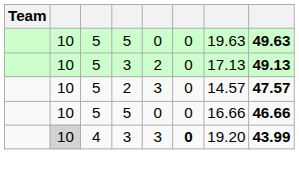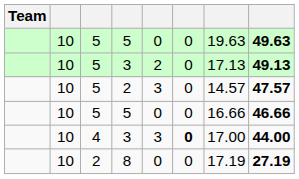4 / 3 | column 2: lightgrey background -> no background
4 / 3 | column 7: 19.20 -> 17.00
4 / 3 | column 8: 43.99 -> 44.00
+ row: 10 | 2 | 8 | 0 | 0 | 17.19 | 27.19
